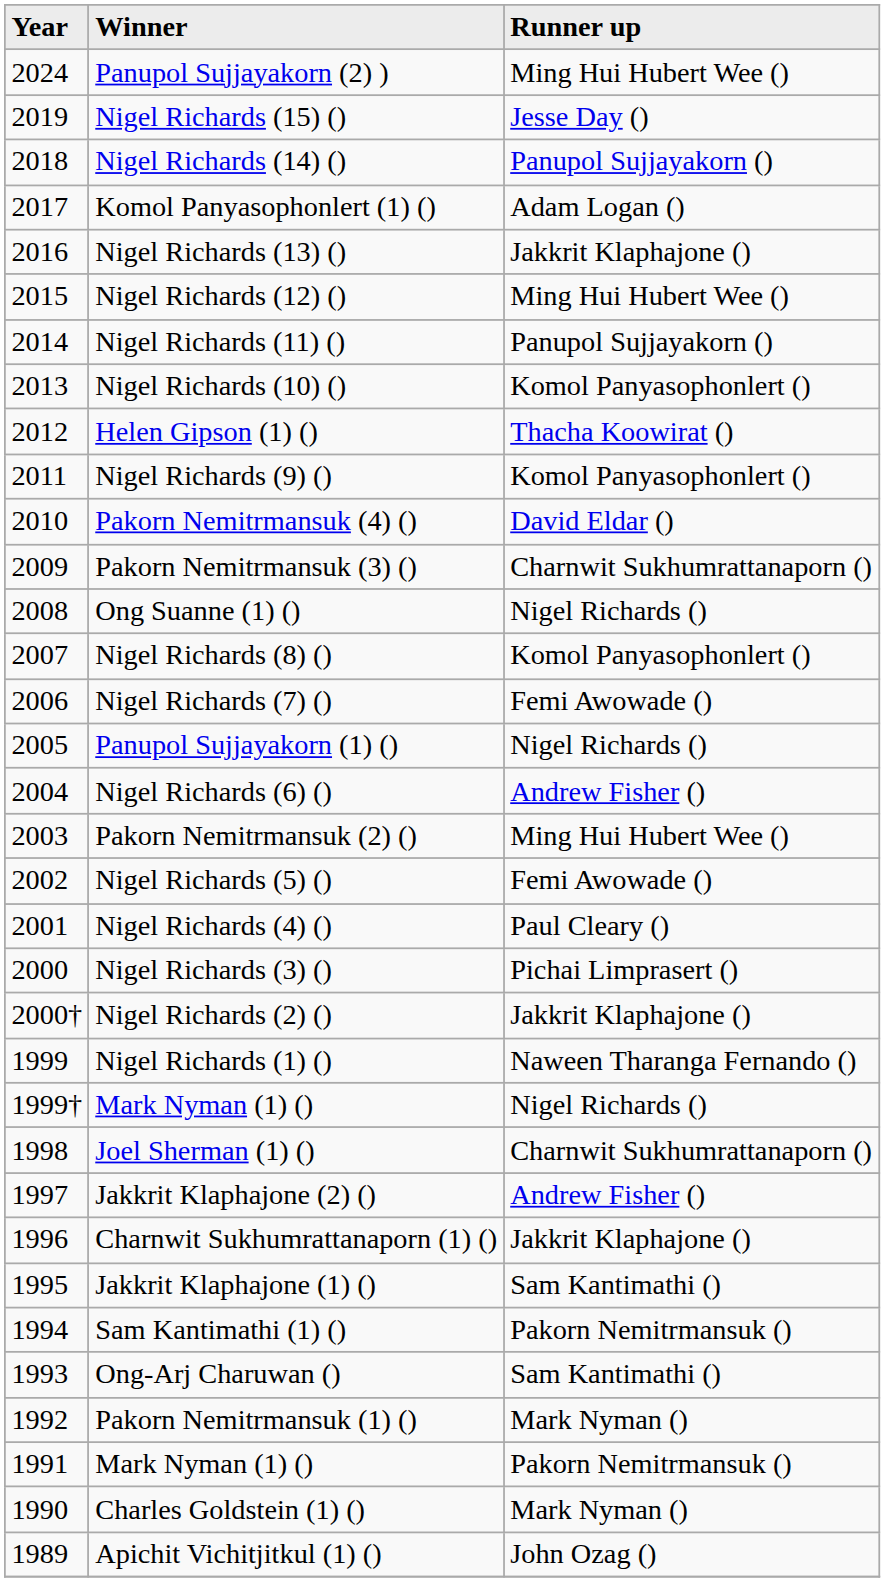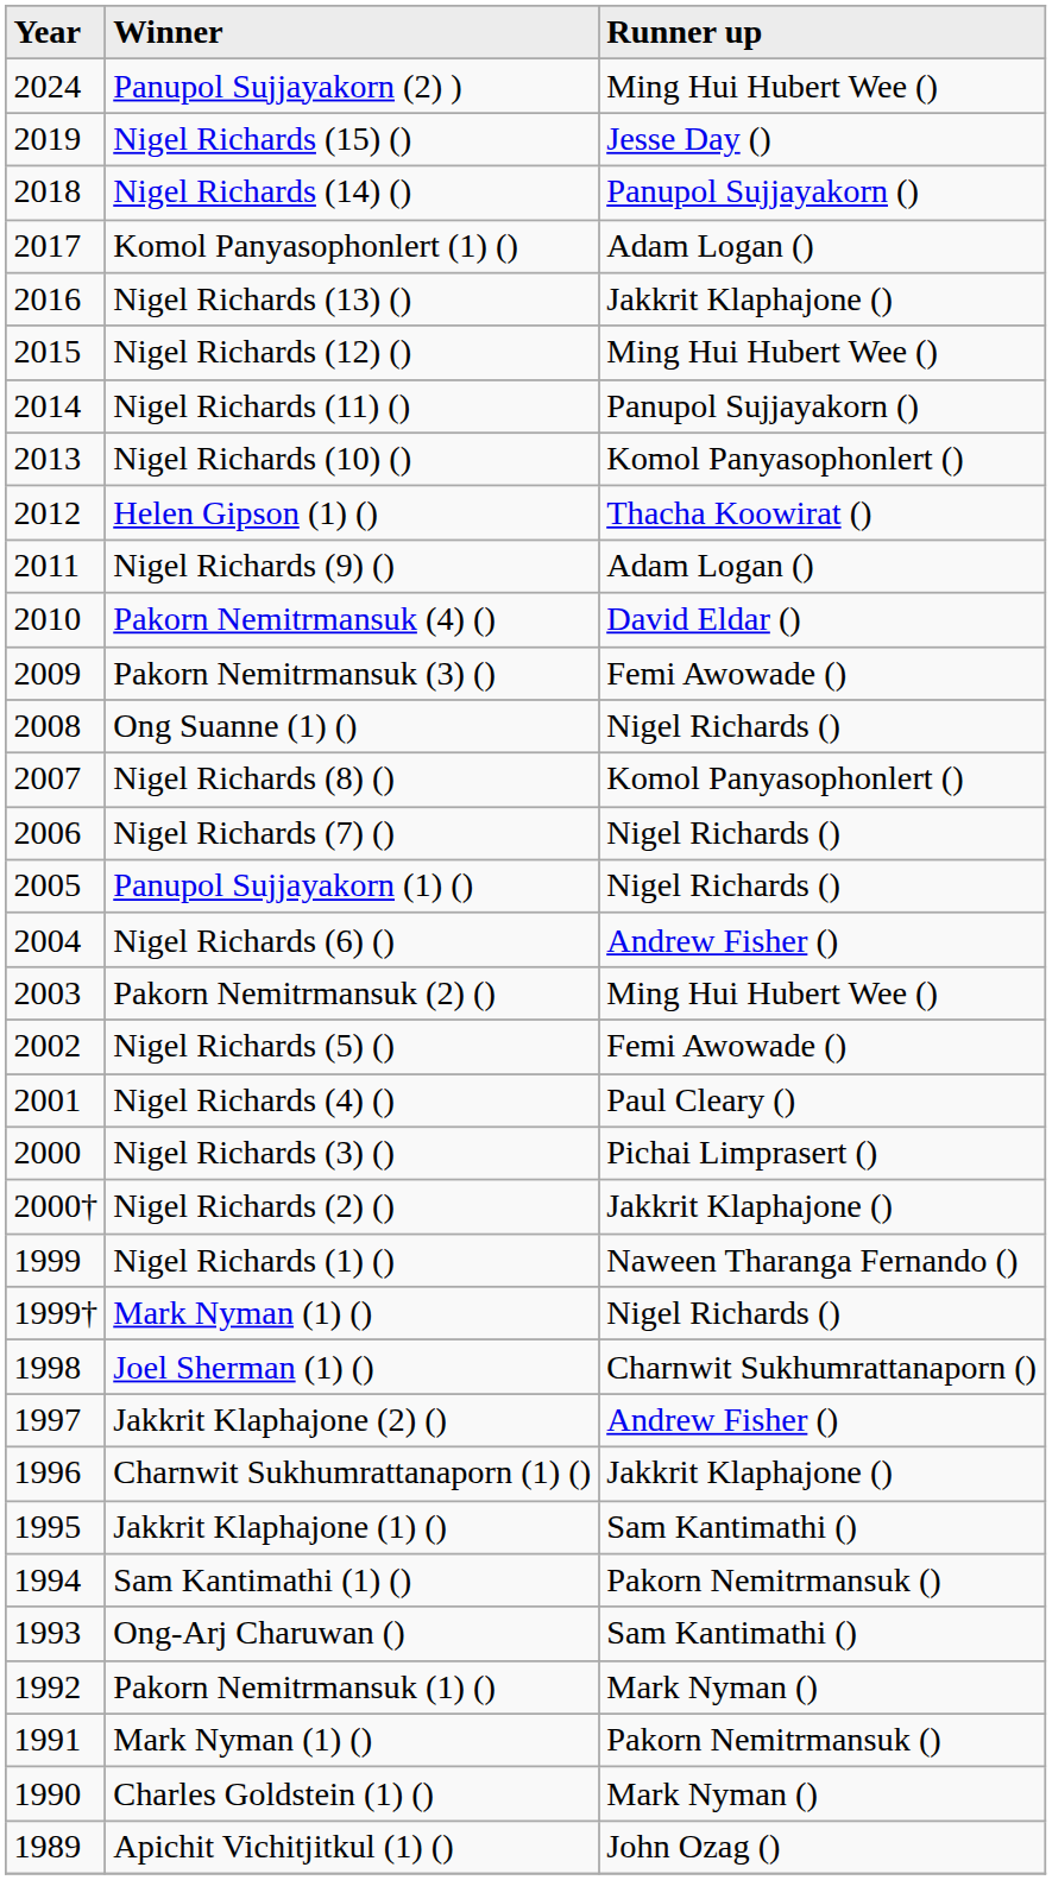Nigel Richards (9) () | Runner up: Komol Panyasophonlert () -> Adam Logan ()
Pakorn Nemitrmansuk (3) () | Runner up: Charnwit Sukhumrattanaporn () -> Femi Awowade ()
Nigel Richards (7) () | Runner up: Femi Awowade () -> Nigel Richards ()
